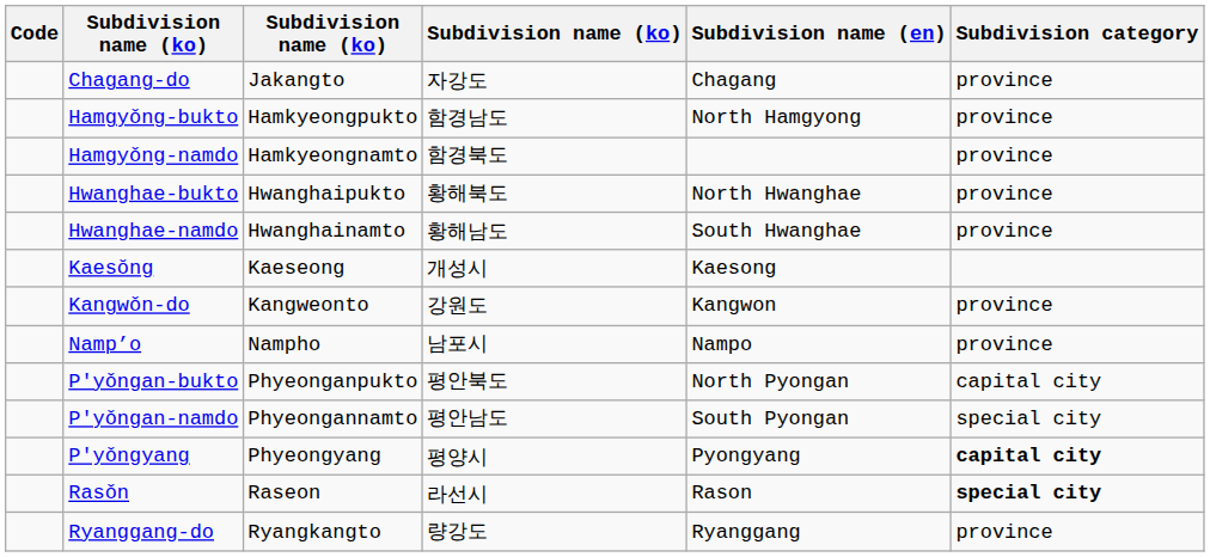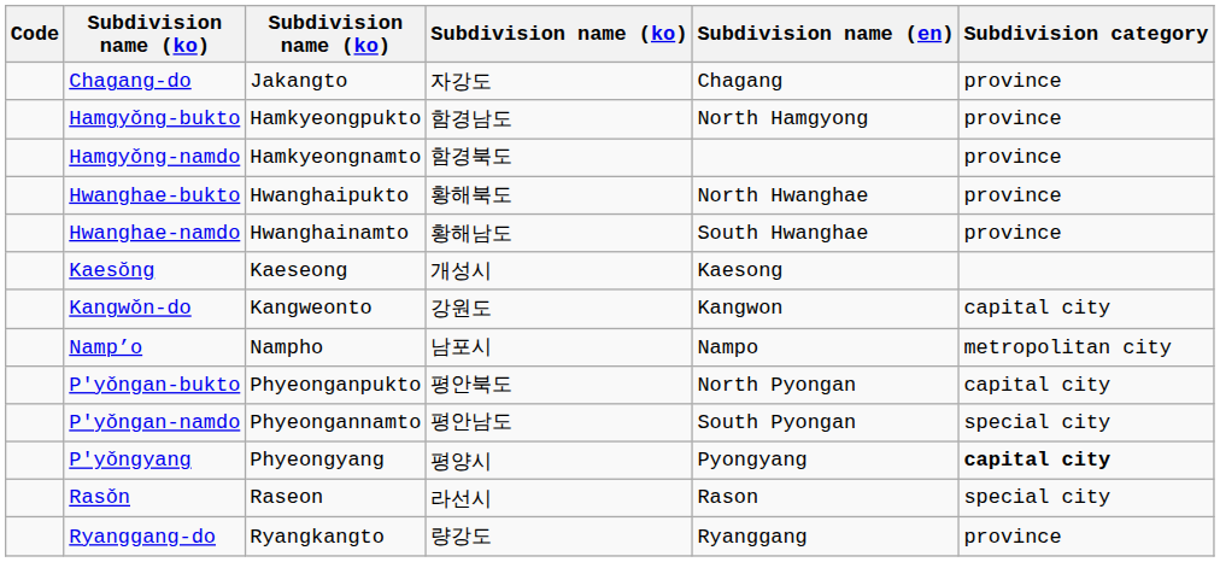Kangwǒn-do | Subdivision category: province -> capital city
Namp’o | Subdivision category: province -> metropolitan city
Rasǒn | Subdivision category: bold -> normal
